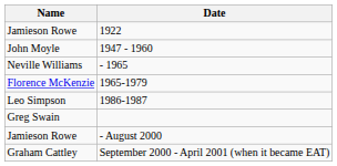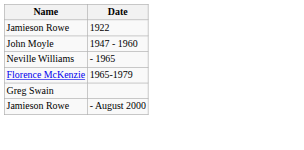- row: Leo Simpson | 1986-1987
- row: Graham Cattley | September 2000 - April 2001 (when it became EAT)
